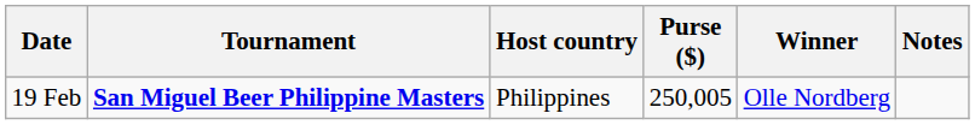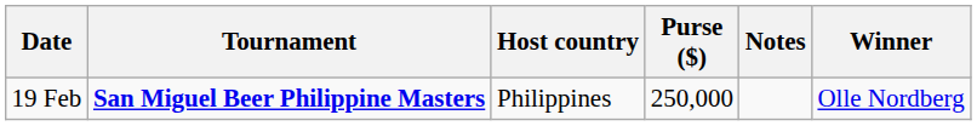columns swapped: Winner <-> Notes
19 Feb | Purse ($): 250,005 -> 250,000
